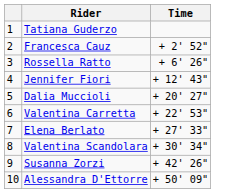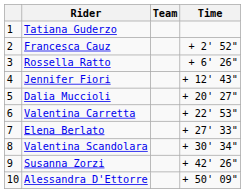+ column: Team
